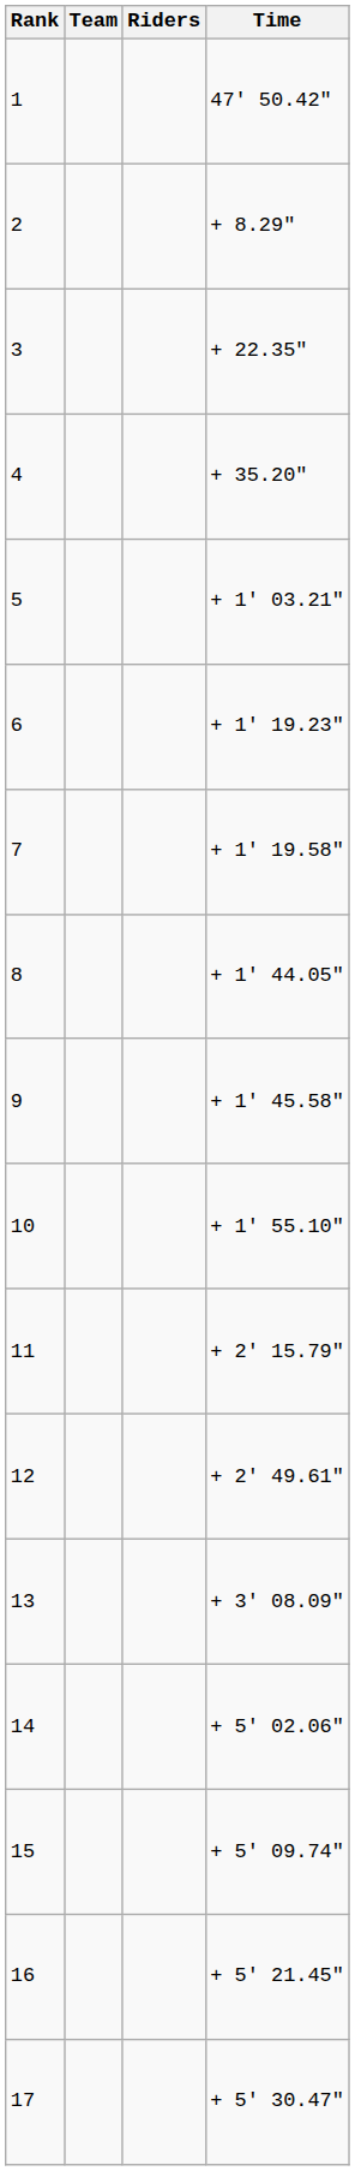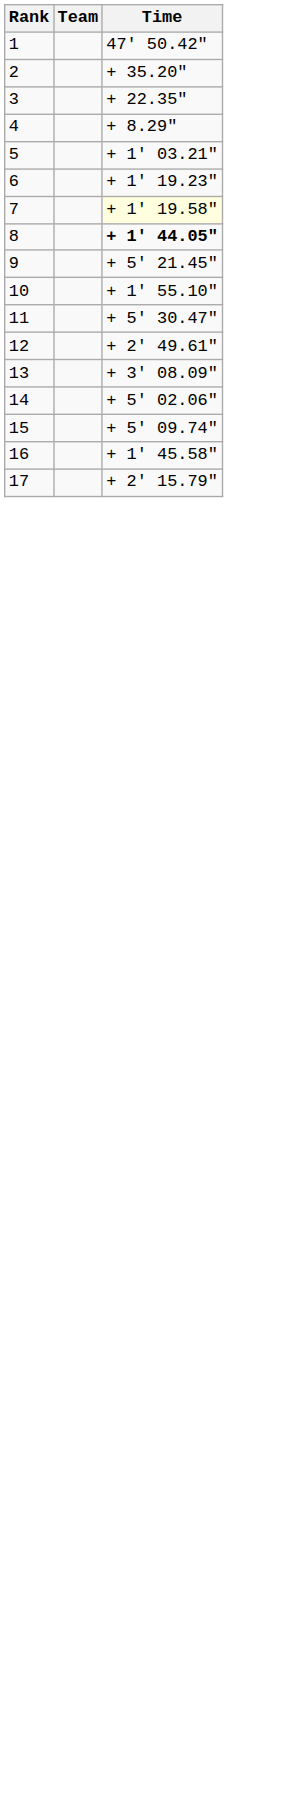- column: Riders
2 | Time: + 8.29" -> + 35.20"
4 | Time: + 35.20" -> + 8.29"
7 | Time: no background -> lightyellow background
8 | Time: normal -> bold
9 | Time: + 1' 45.58" -> + 5' 21.45"
11 | Time: + 2' 15.79" -> + 5' 30.47"
16 | Time: + 5' 21.45" -> + 1' 45.58"
17 | Time: + 5' 30.47" -> + 2' 15.79"
